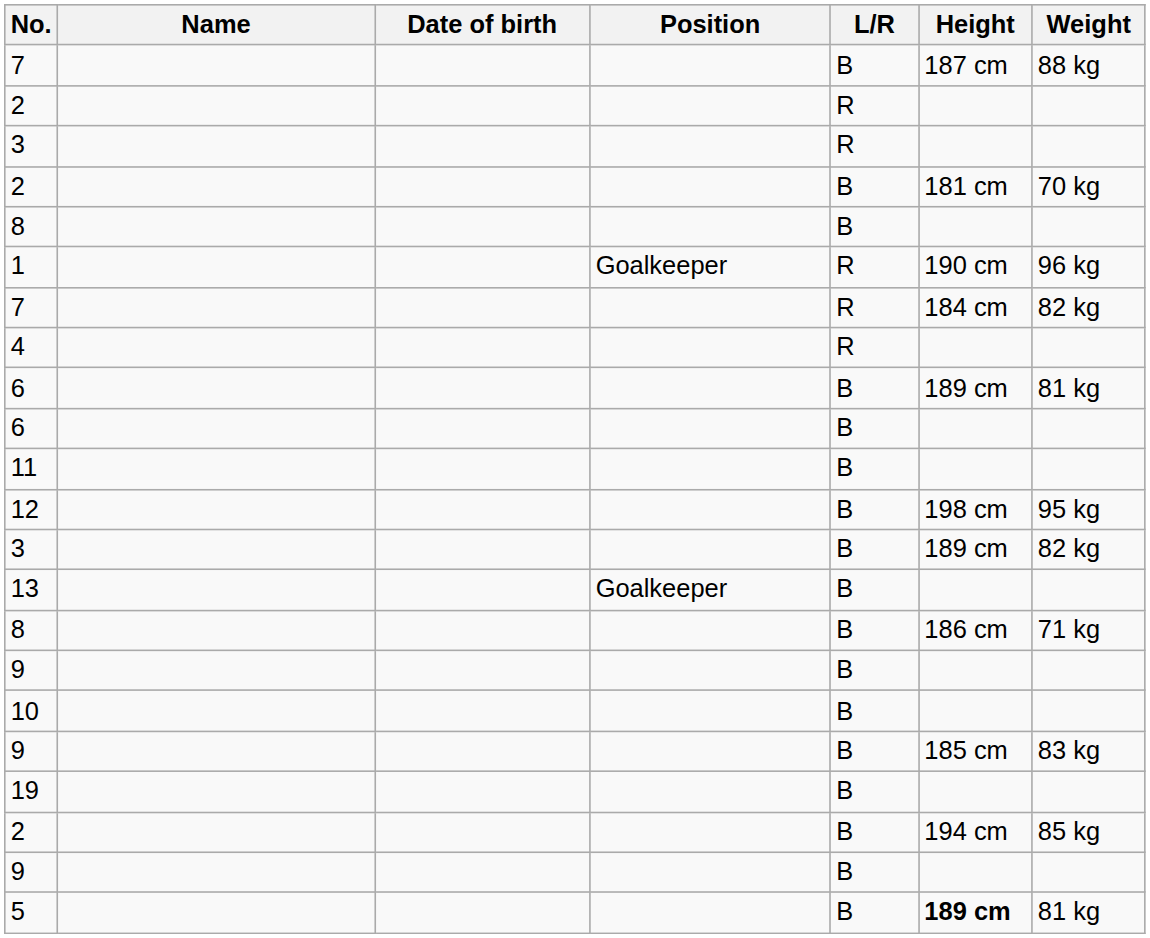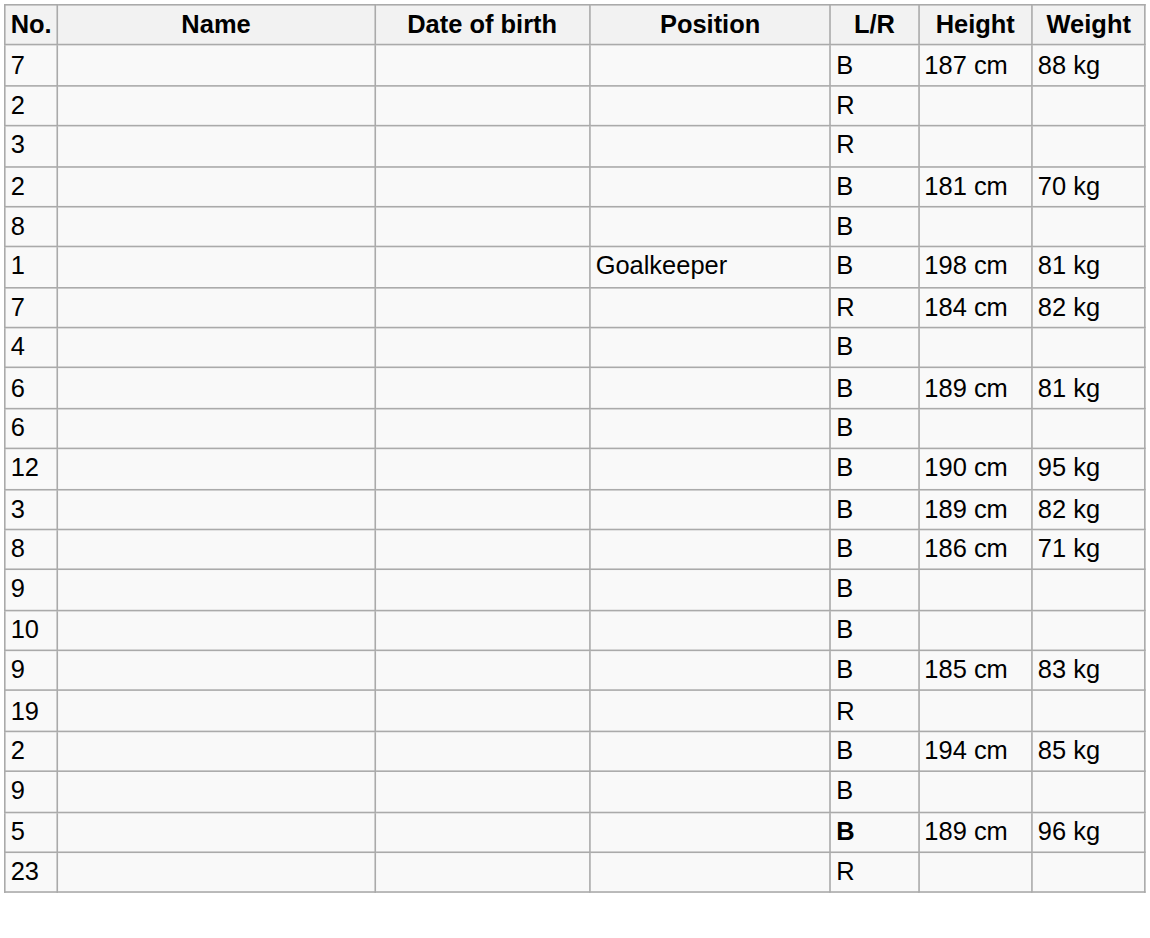1 | L/R: R -> B
1 | Height: 190 cm -> 198 cm
1 | Weight: 96 kg -> 81 kg
4 | L/R: R -> B
- row: 11 | B
12 | Height: 198 cm -> 190 cm
- row: 13 | Goalkeeper | B
19 | L/R: B -> R
5 | L/R: normal -> bold
5 | Height: bold -> normal
5 | Weight: 81 kg -> 96 kg
+ row: 23 | R
